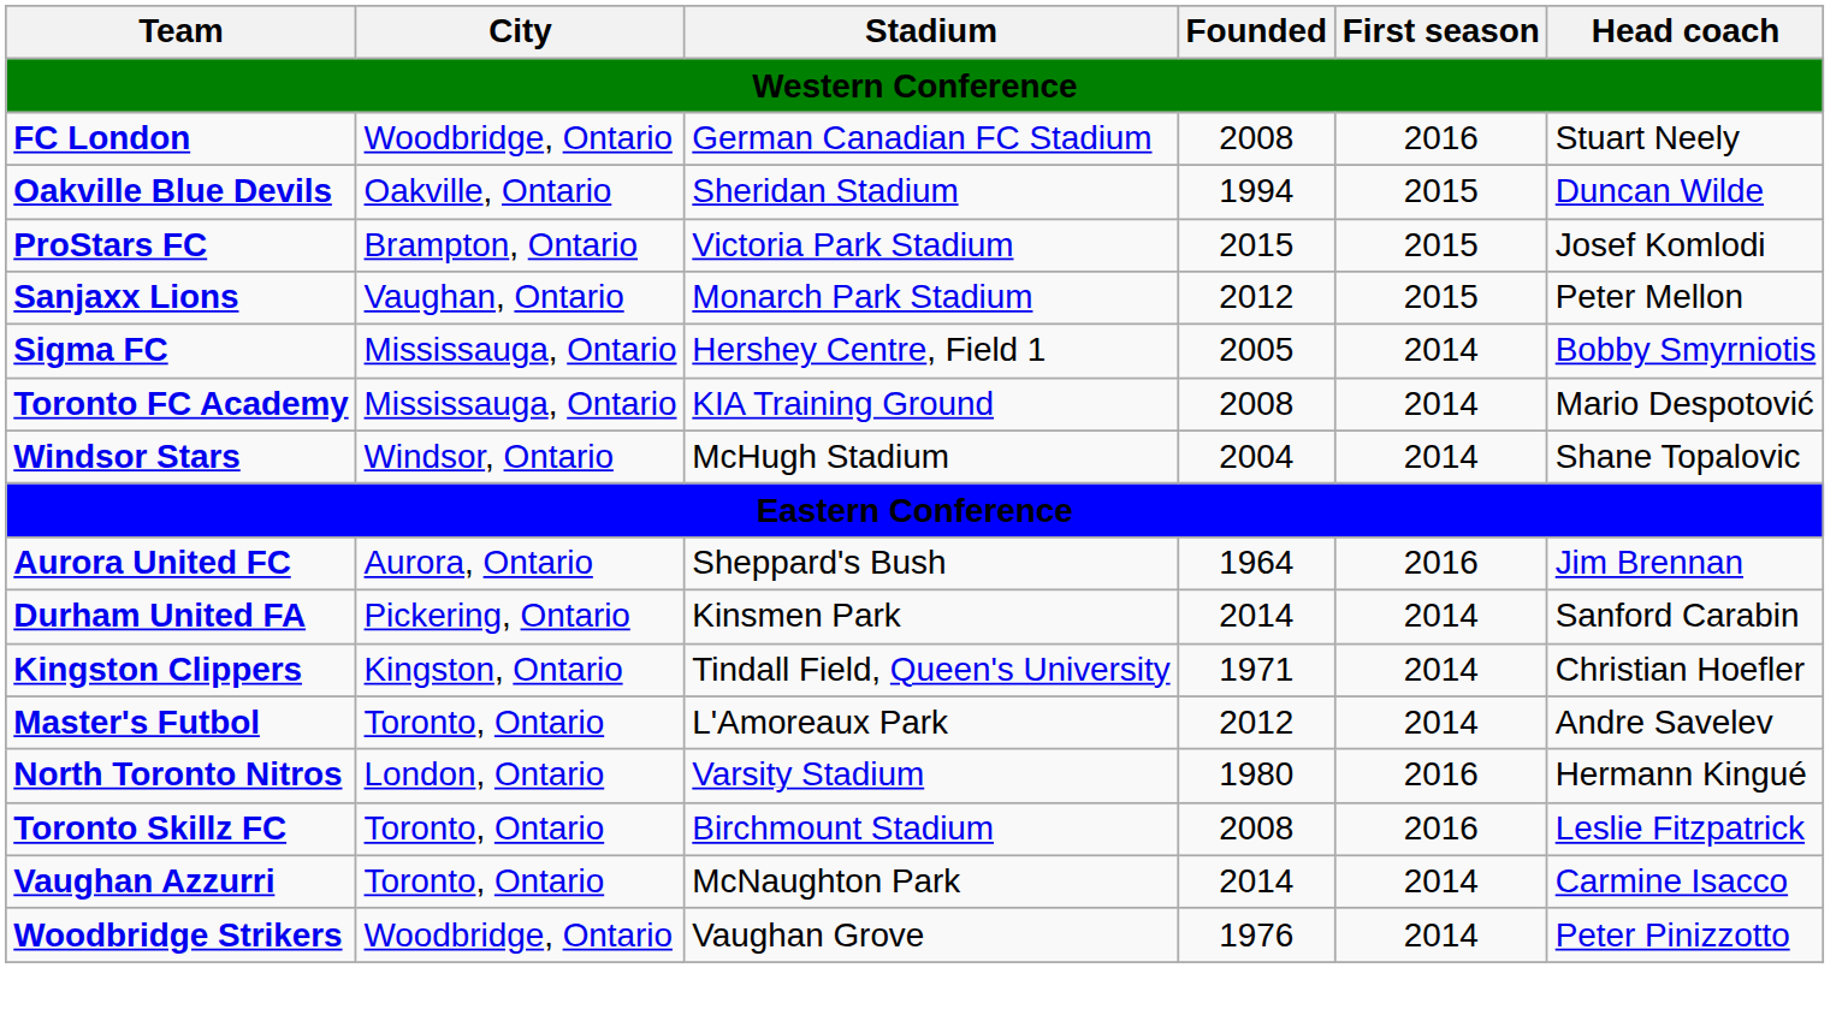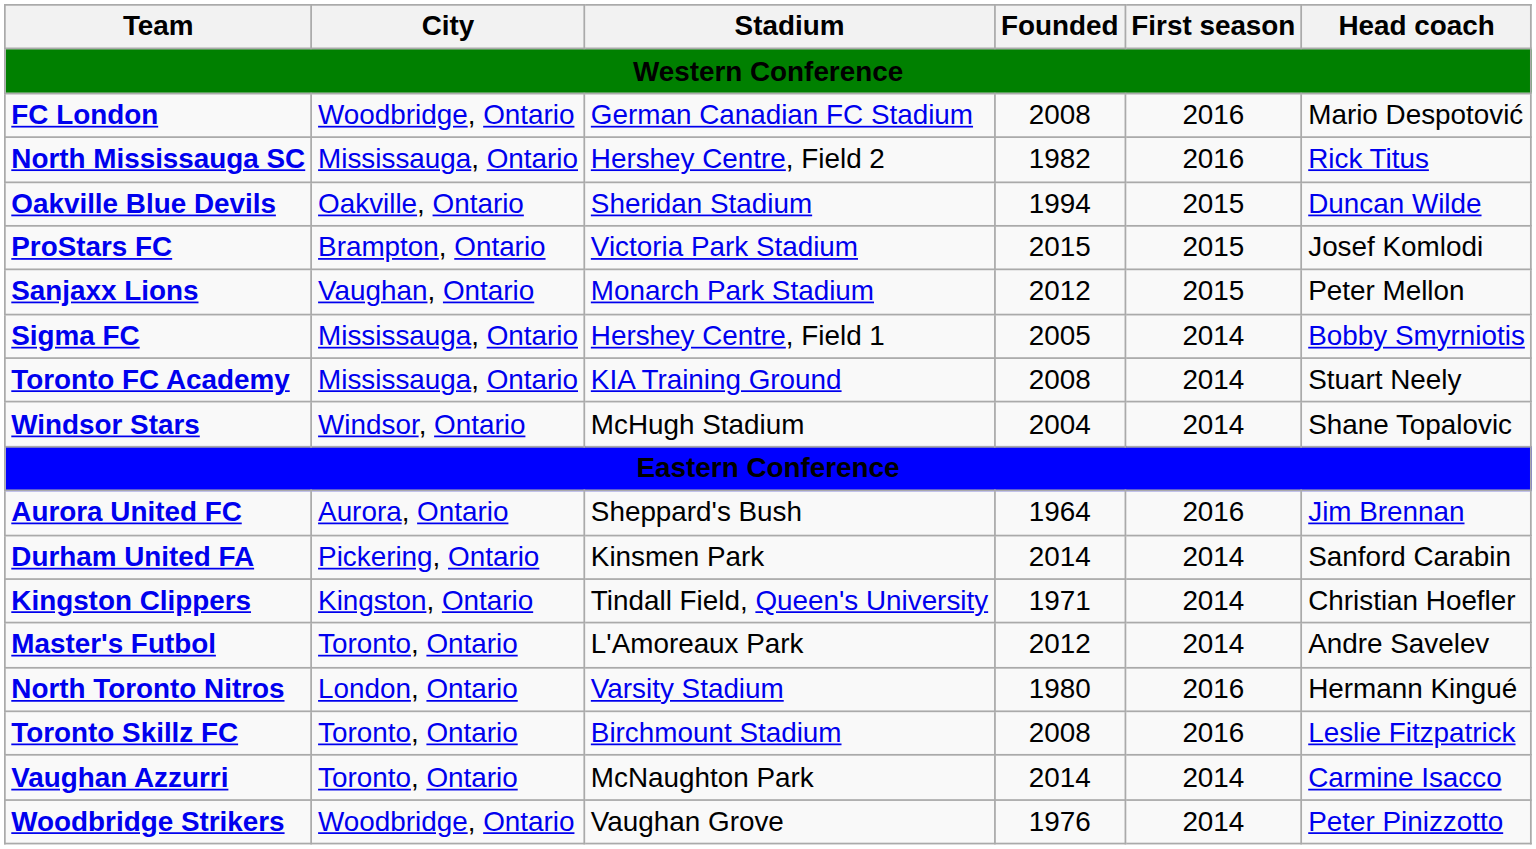FC London | Head coach: Stuart Neely -> Mario Despotović
+ row: North Mississauga SC | Mississauga, Ontario | Hershey Centre, Field 2 | 1982 | 2016 | Rick Titus
Toronto FC Academy | Head coach: Mario Despotović -> Stuart Neely
